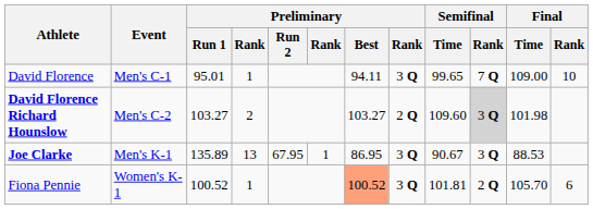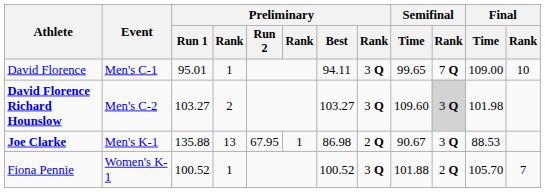David Florence Richard Hounslow | column 8: 2 Q -> 3 Q
Joe Clarke | Preliminary / Run 1: 135.89 -> 135.88
Joe Clarke | Preliminary / Best: 86.95 -> 86.98
Joe Clarke | column 8: 3 Q -> 2 Q
Fiona Pennie | Preliminary / Best: lightsalmon background -> no background
Fiona Pennie | Semifinal / Time: 101.81 -> 101.88
Fiona Pennie | Final / Rank: 6 -> 7
